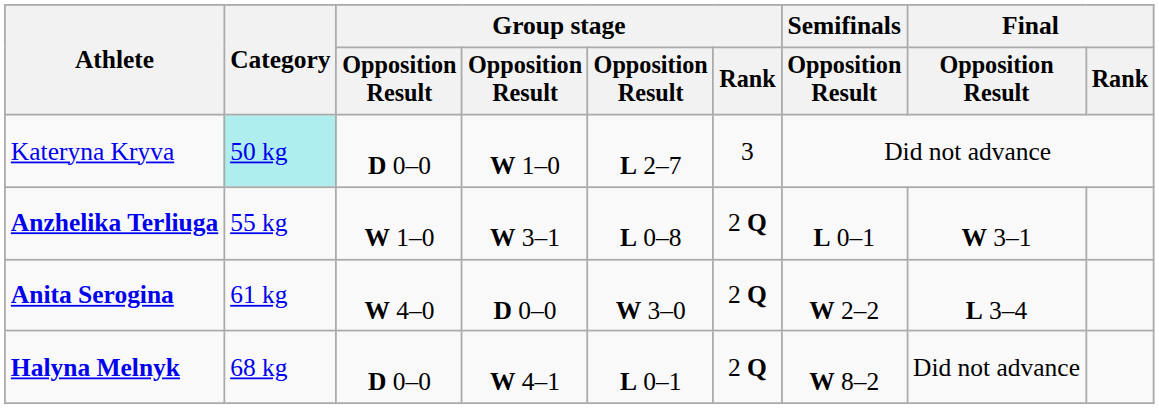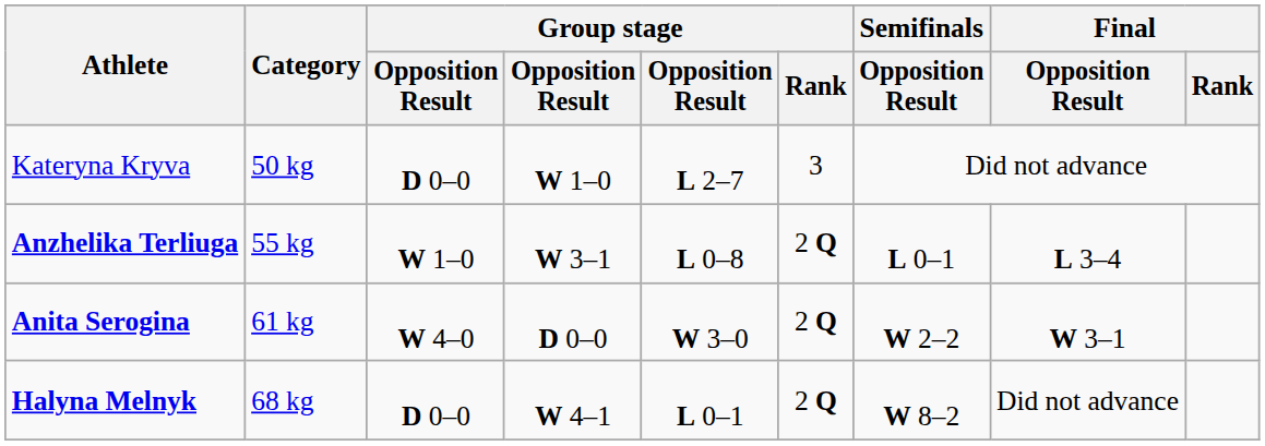Kateryna Kryva | Category: paleturquoise background -> no background
Anzhelika Terliuga | Final / Opposition Result: W 3–1 -> L 3–4
Anita Serogina | Final / Opposition Result: L 3–4 -> W 3–1
